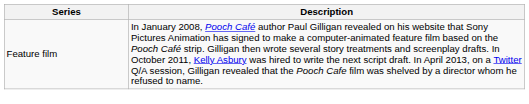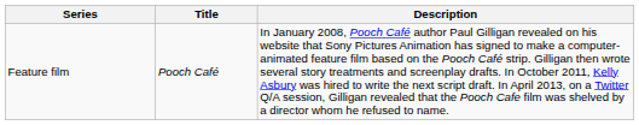+ column: Title | Pooch Café
